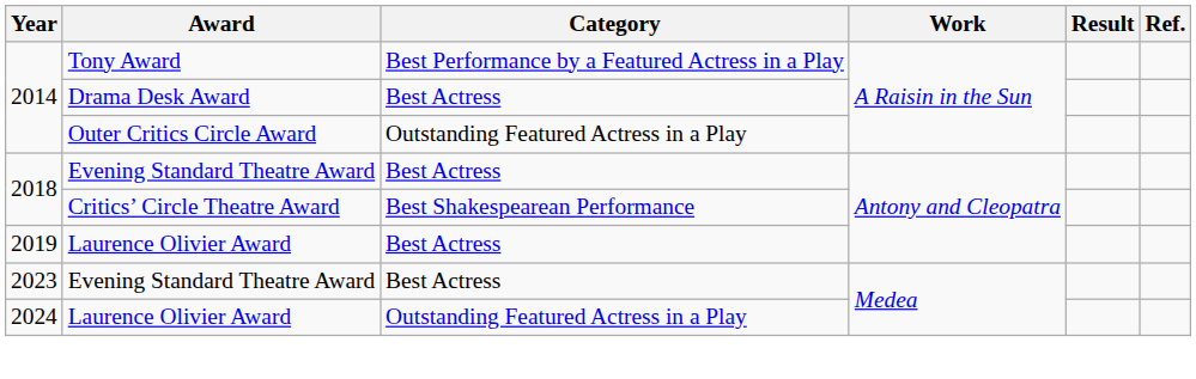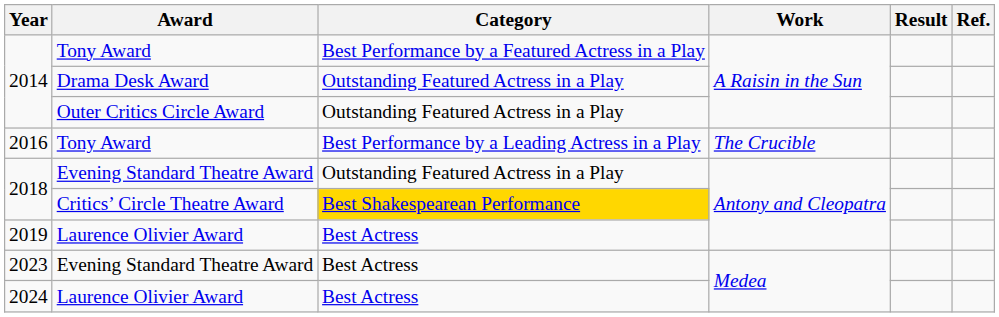2014 / Drama Desk Award | Category: Best Actress -> Outstanding Featured Actress in a Play
+ row: 2016 | Tony Award | Best Performance by a Leading Actress in a Play | The Crucible
2018 / Evening Standard Theatre Award | Category: Best Actress -> Outstanding Featured Actress in a Play
2018 / Critics’ Circle Theatre Award | Category: no background -> gold background
2024 | Category: Outstanding Featured Actress in a Play -> Best Actress
